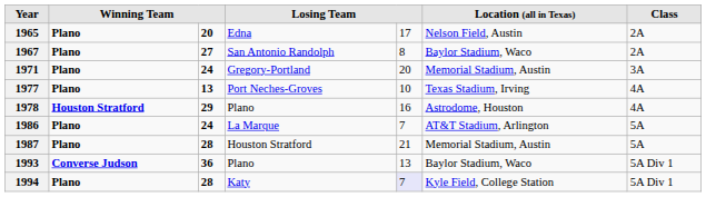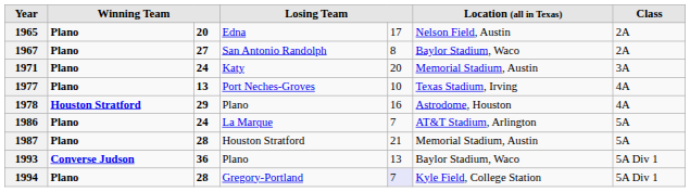1971 | column 4: Gregory-Portland -> Katy
1994 | column 4: Katy -> Gregory-Portland
